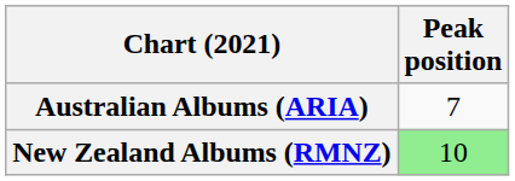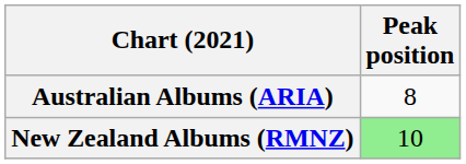Australian Albums (ARIA) | Peak position: 7 -> 8
